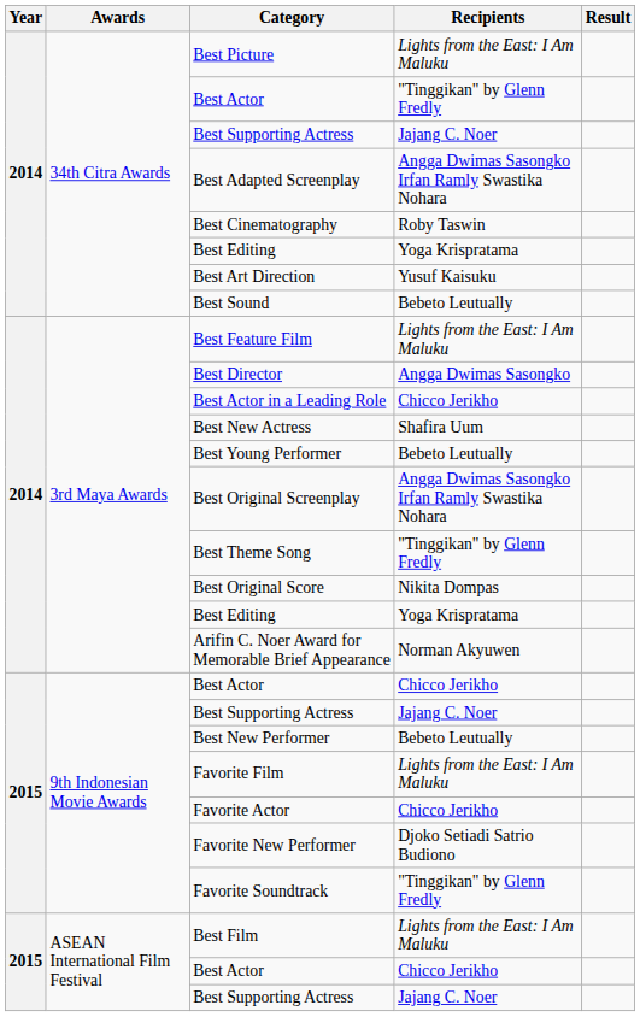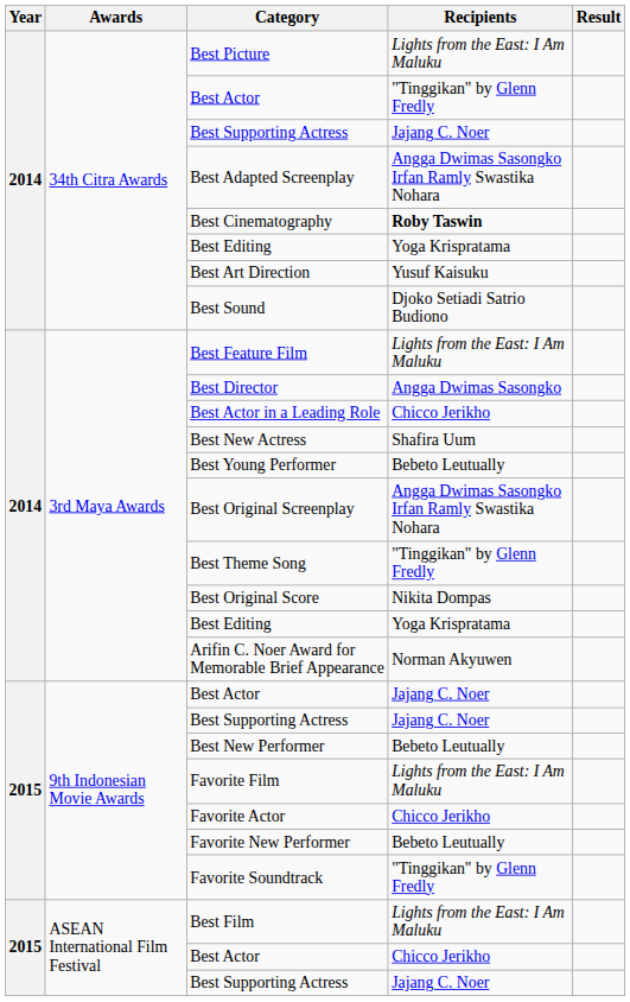Best Cinematography | Recipients: normal -> bold
Best Sound | Recipients: Bebeto Leutually -> Djoko Setiadi Satrio Budiono
9th Indonesian Movie Awards / Best Actor | Recipients: Chicco Jerikho -> Jajang C. Noer
Favorite New Performer | Recipients: Djoko Setiadi Satrio Budiono -> Bebeto Leutually
